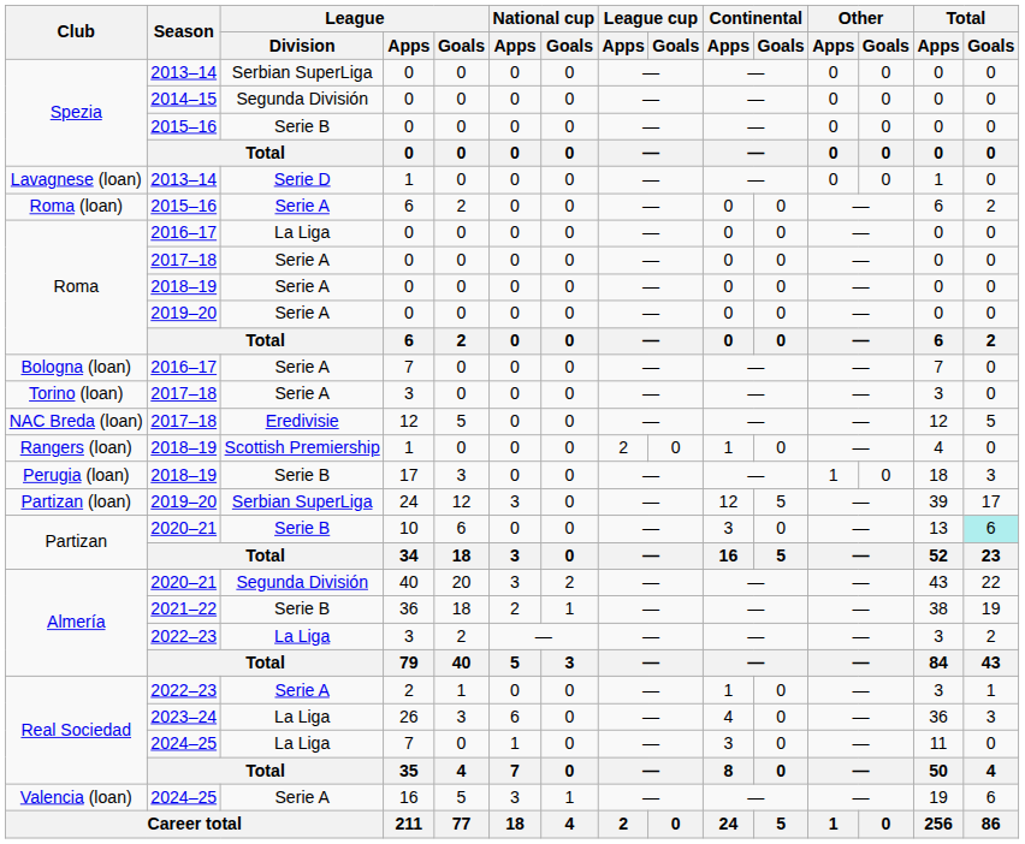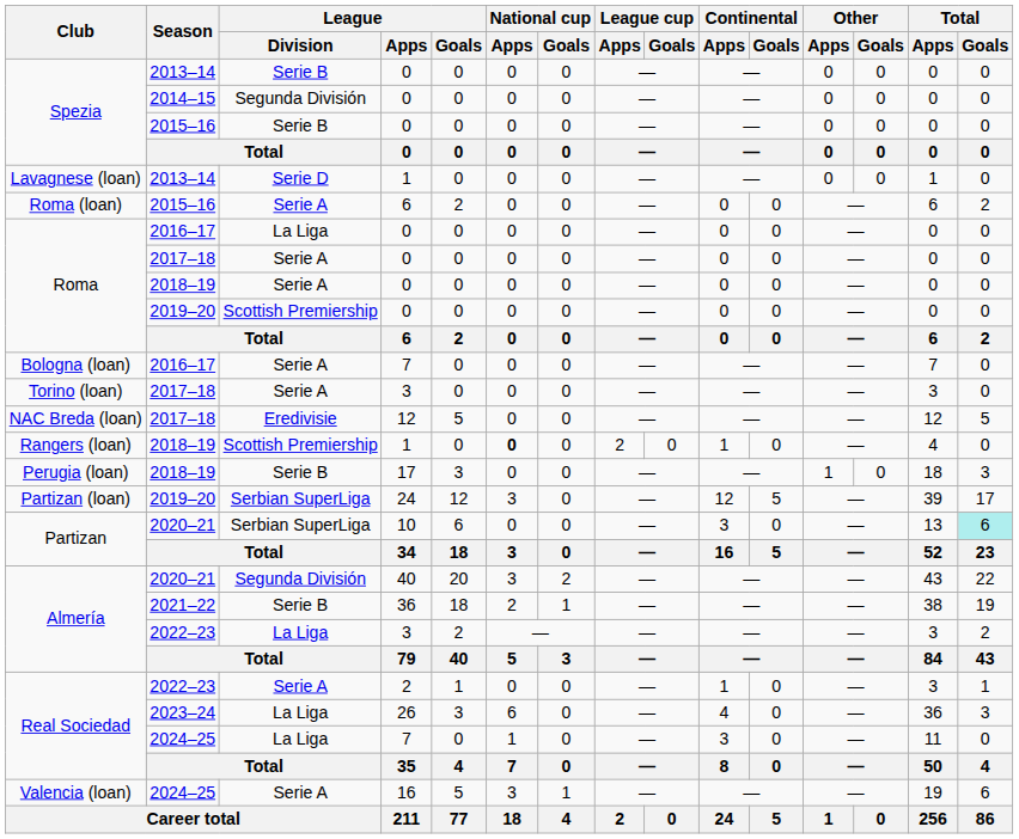Spezia / 2013–14 | League / Division: Serbian SuperLiga -> Serie B
Roma / 2019–20 | League / Division: Serie A -> Scottish Premiership
Rangers (loan) | National cup / Apps: normal -> bold
Partizan / 2020–21 | League / Division: Serie B -> Serbian SuperLiga
